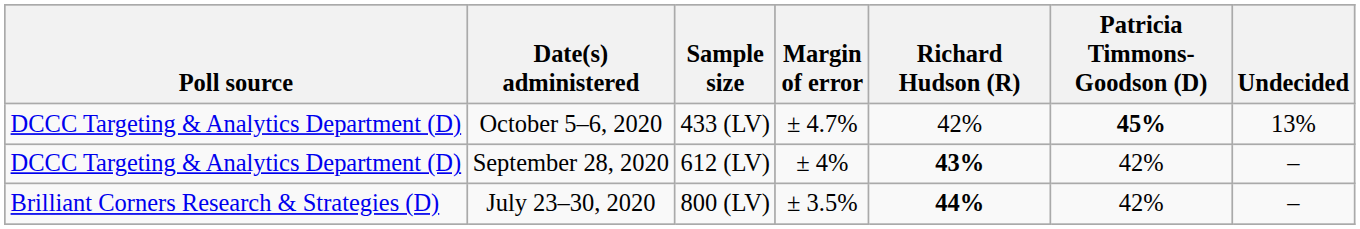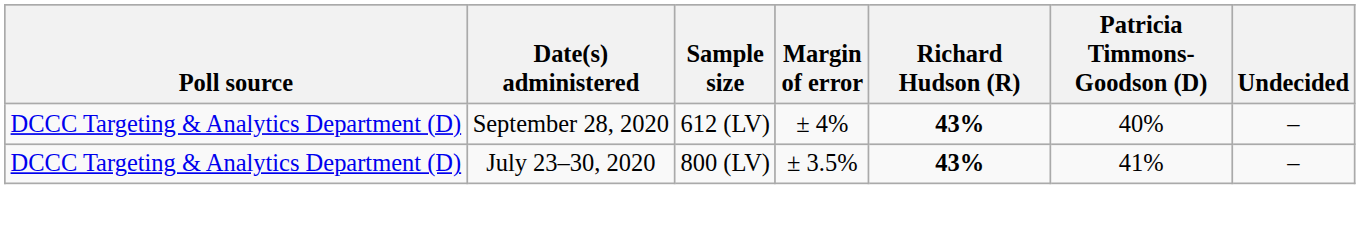- row: DCCC Targeting & Analytics Department (D) | October 5–6, 2020 | 433 (LV) | ± 4.7% | 42% | 45% | 13%
September 28, 2020 | Patricia Timmons-Goodson (D): 42% -> 40%
July 23–30, 2020 | Poll source: Brilliant Corners Research & Strategies (D) -> DCCC Targeting & Analytics Department (D)
July 23–30, 2020 | Richard Hudson (R): 44% -> 43%
July 23–30, 2020 | Patricia Timmons-Goodson (D): 42% -> 41%
